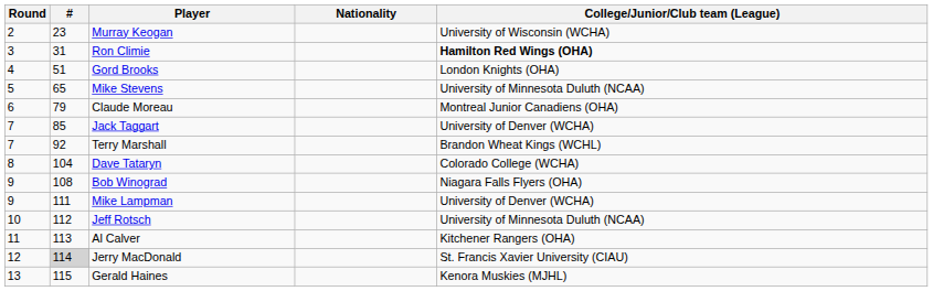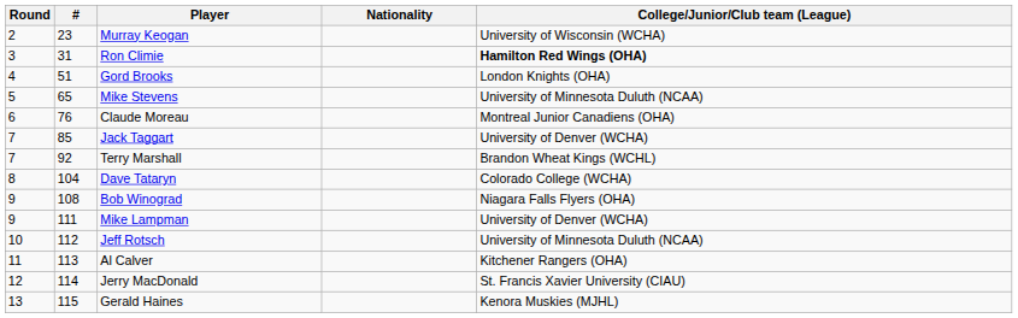Claude Moreau | #: 79 -> 76
Jerry MacDonald | #: lightgrey background -> no background
